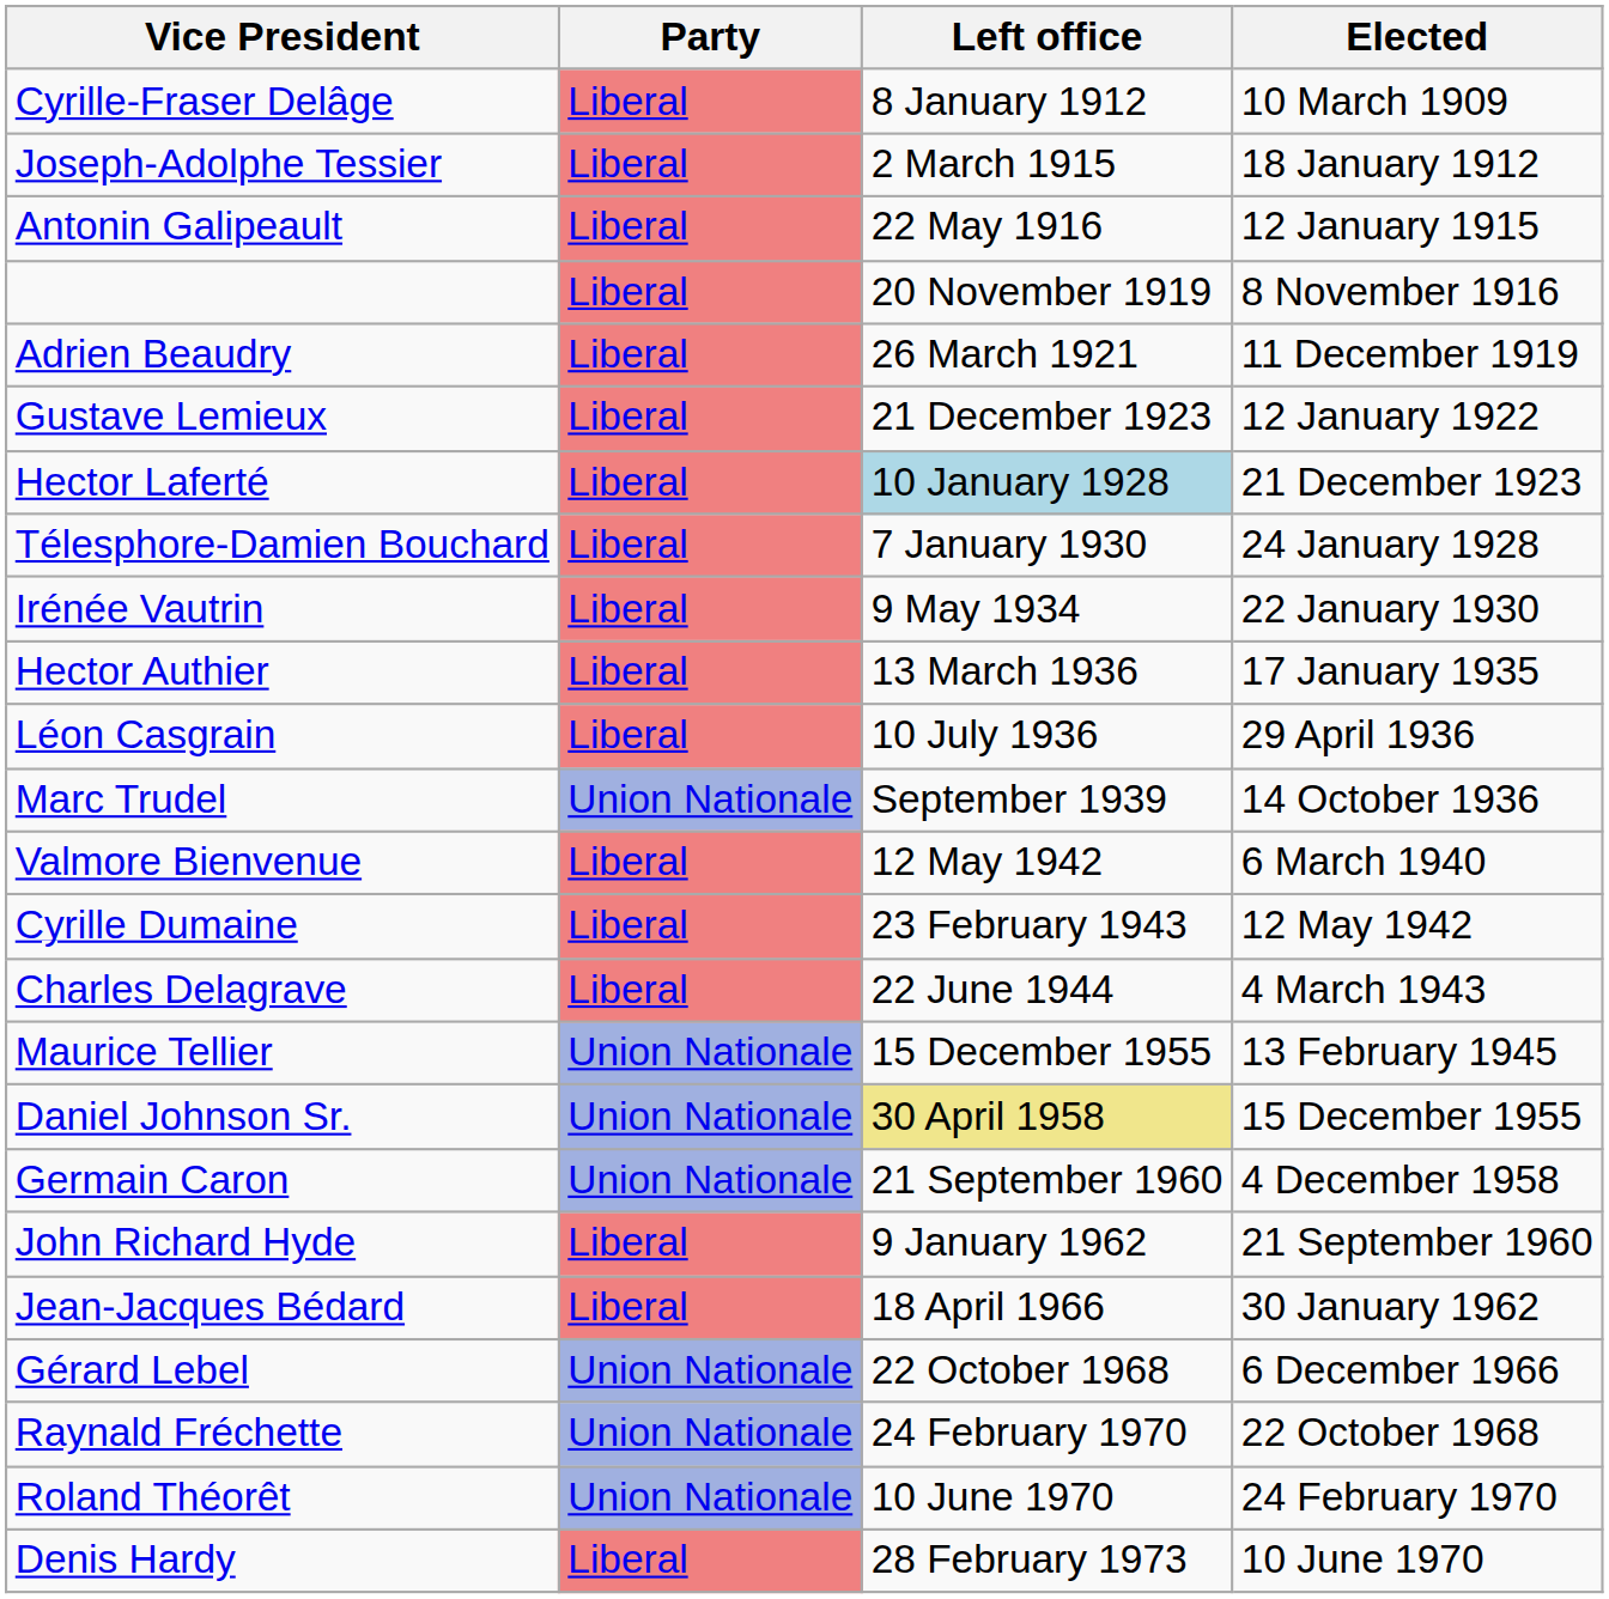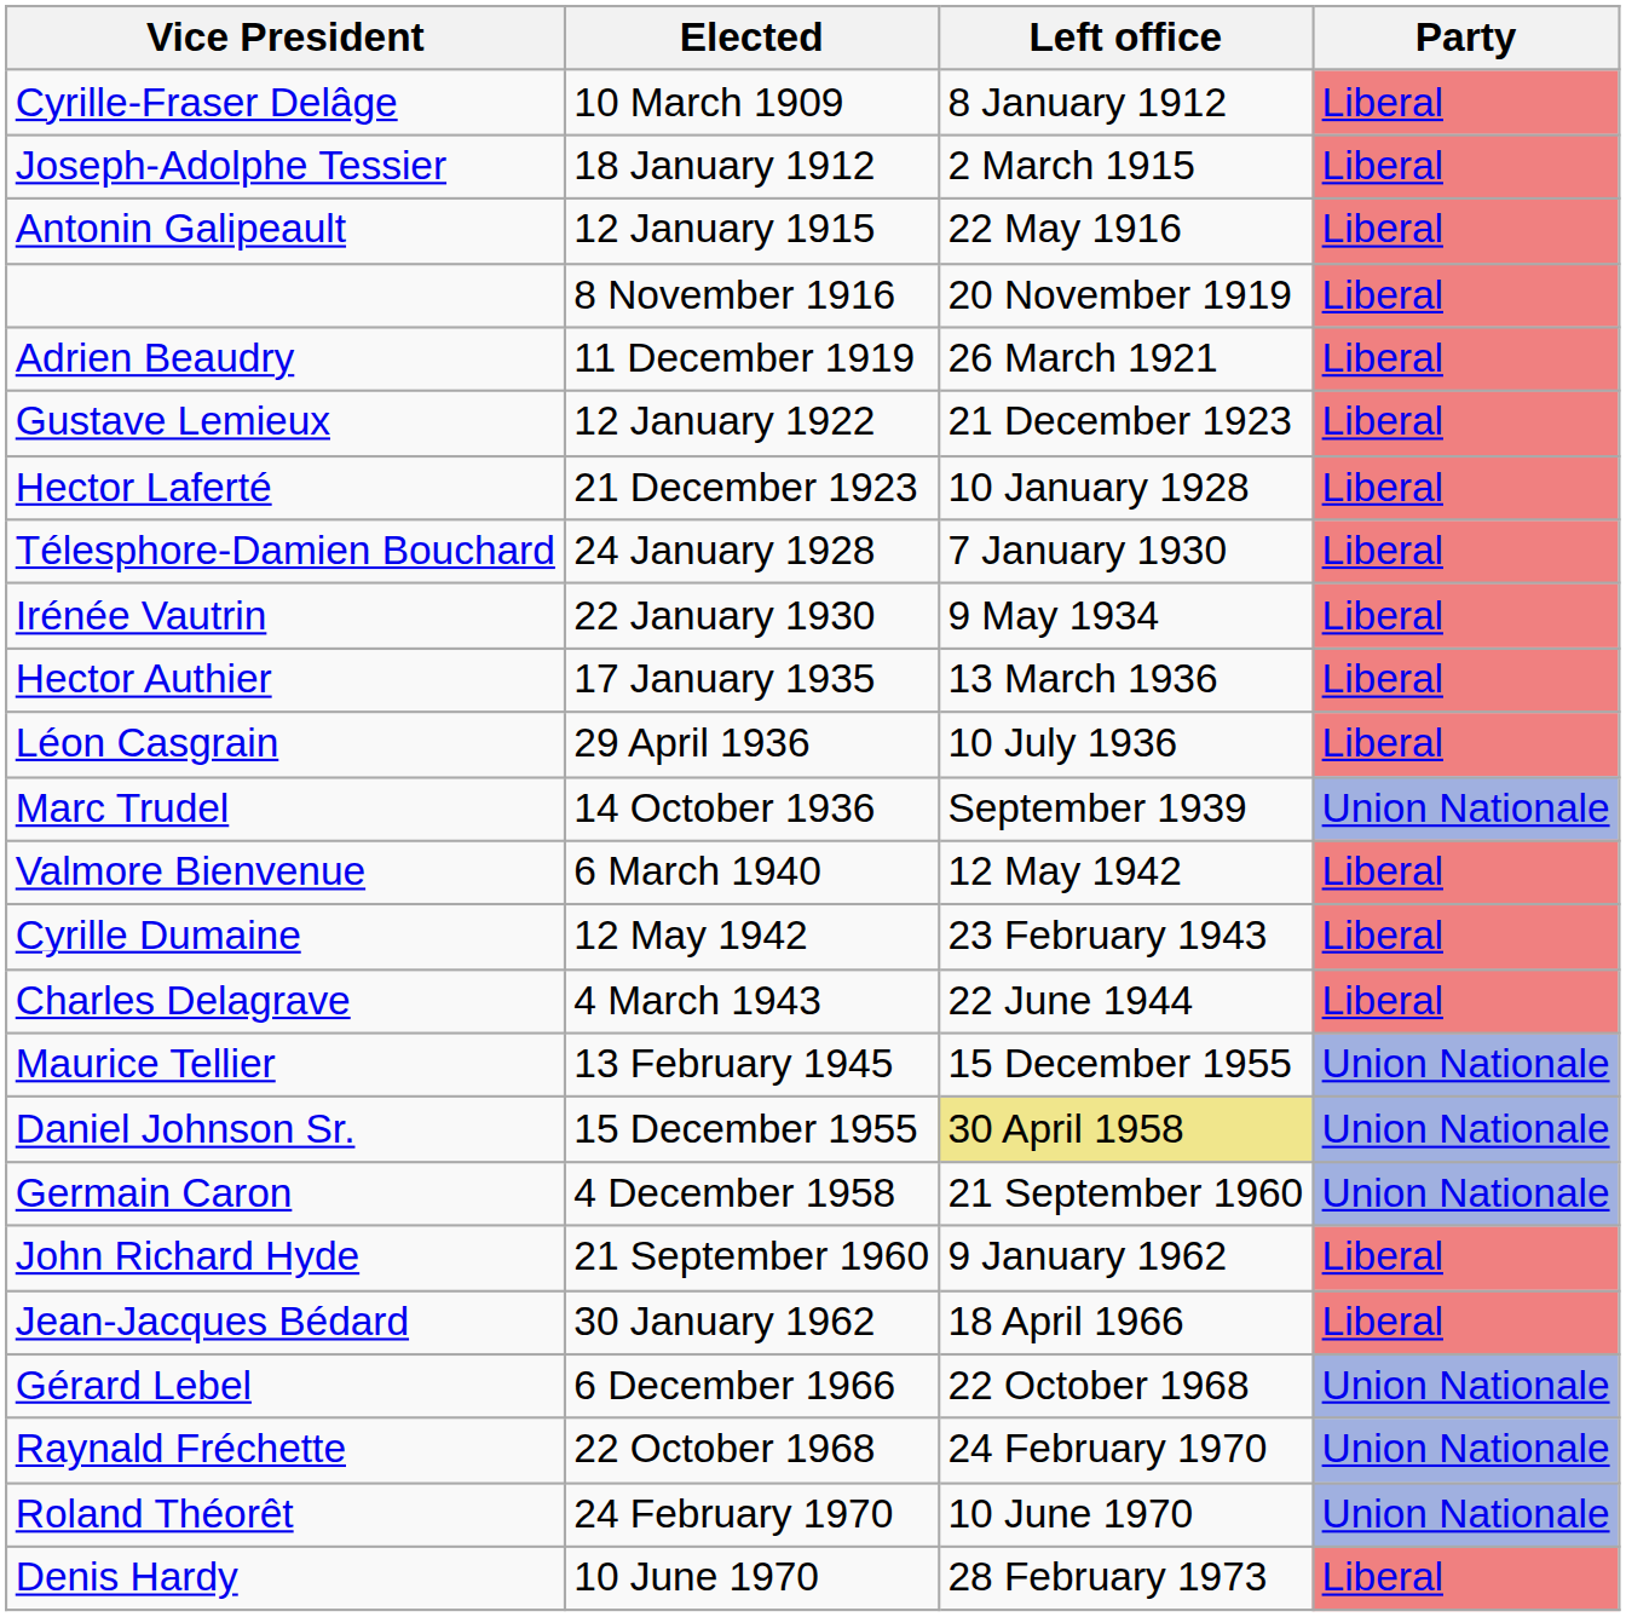columns swapped: Elected <-> Party
Hector Laferté | Left office: lightblue background -> no background
